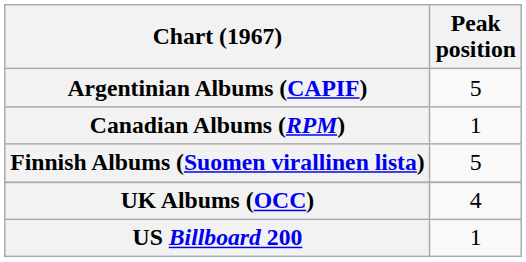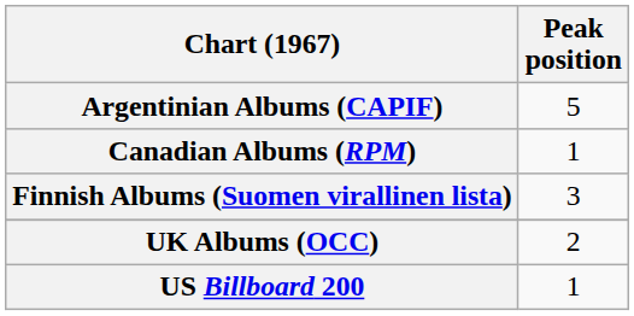Finnish Albums (Suomen virallinen lista) | Peak position: 5 -> 3
UK Albums (OCC) | Peak position: 4 -> 2
